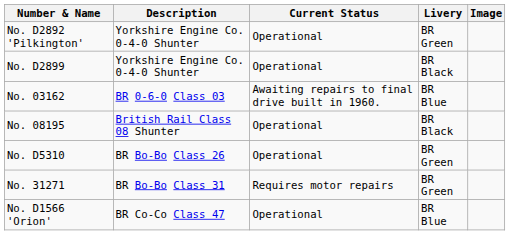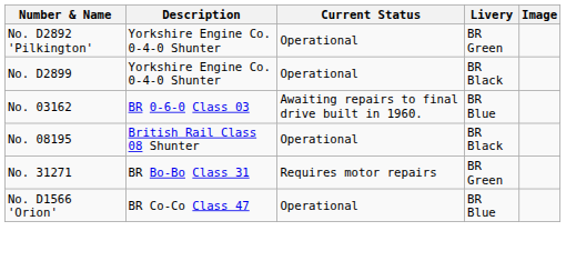- row: No. D5310 | BR Bo-Bo Class 26 | Operational | BR Green
